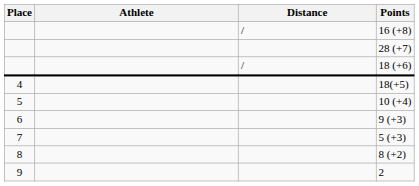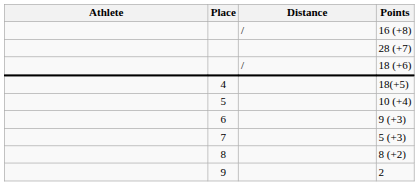columns swapped: Place <-> Athlete
